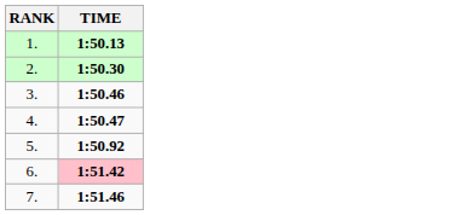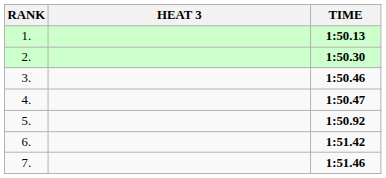+ column: HEAT 3
6. | TIME: pink background -> no background
